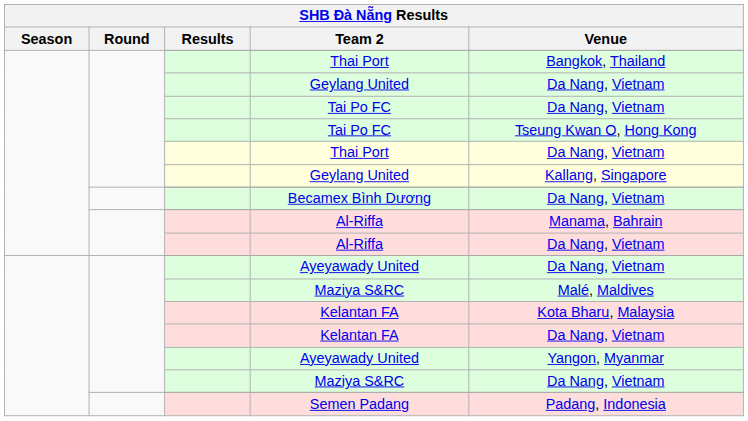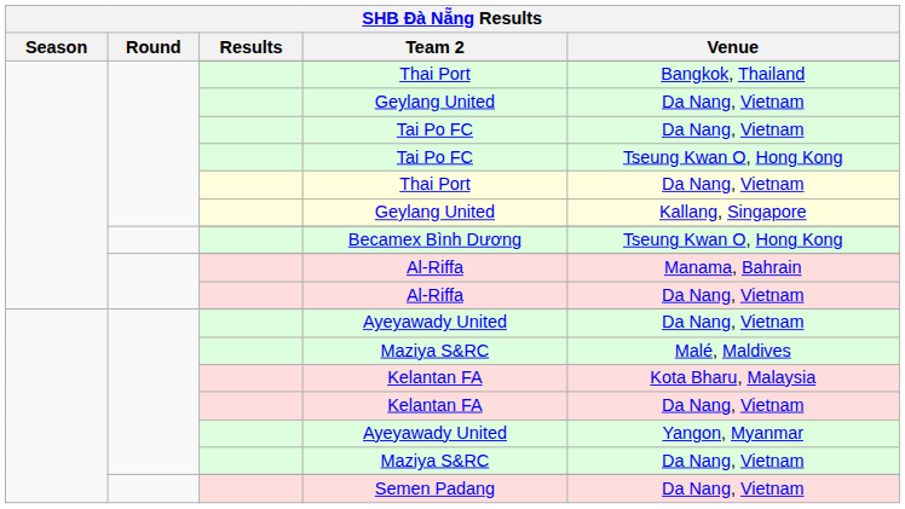Becamex Bình Dương | Venue: Da Nang, Vietnam -> Tseung Kwan O, Hong Kong
Semen Padang | Venue: Padang, Indonesia -> Da Nang, Vietnam
